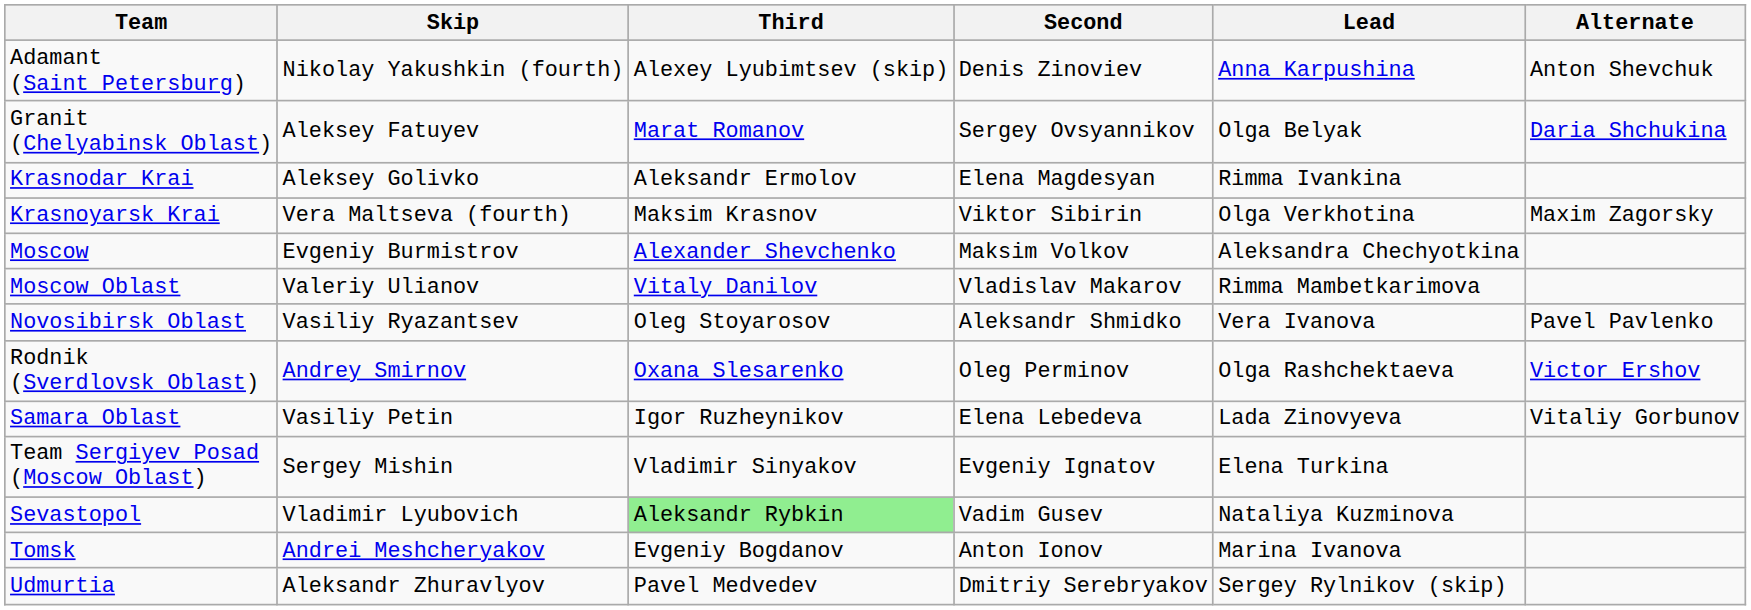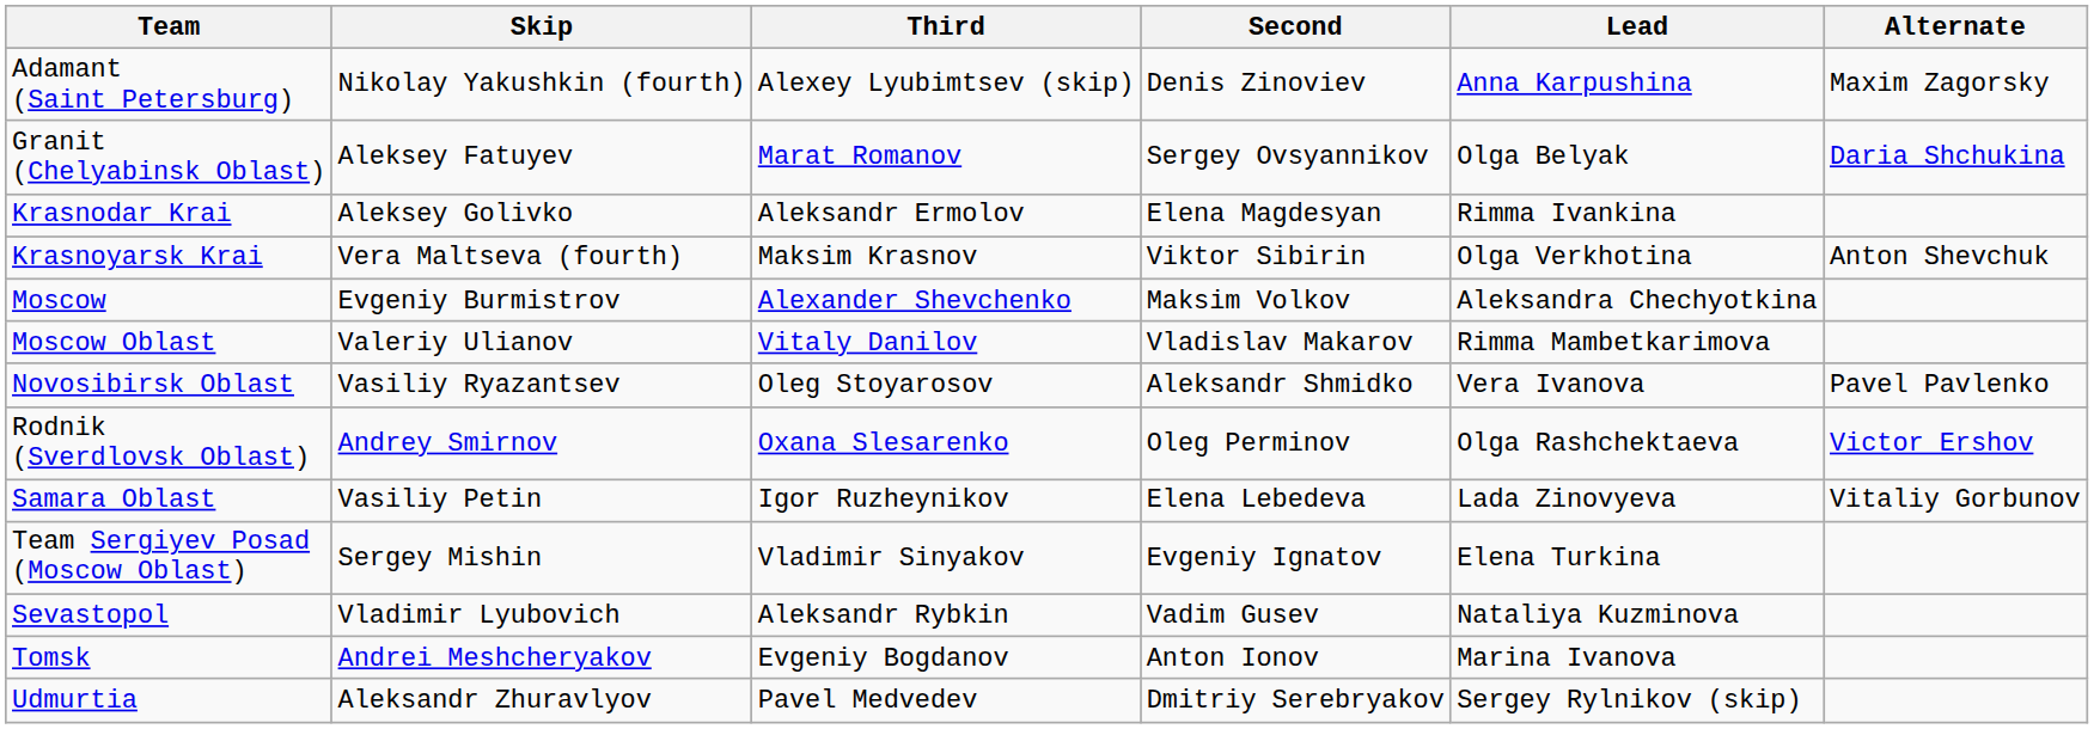Adamant (Saint Petersburg) | Alternate: Anton Shevchuk -> Maxim Zagorsky
Krasnoyarsk Krai | Alternate: Maxim Zagorsky -> Anton Shevchuk
Sevastopol | Third: lightgreen background -> no background
